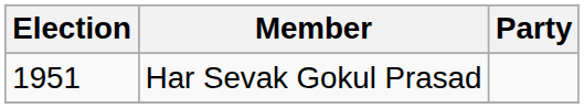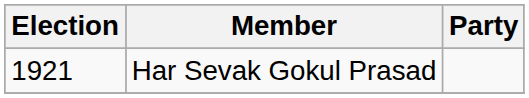Har Sevak Gokul Prasad | Election: 1951 -> 1921
